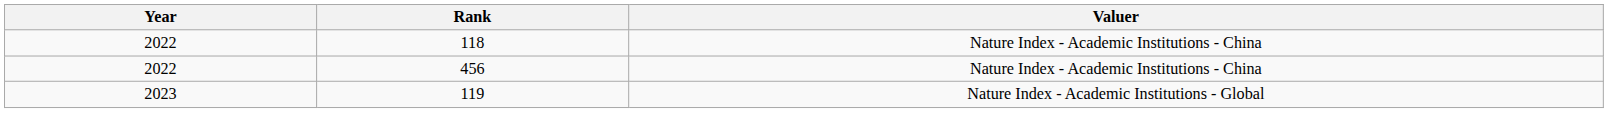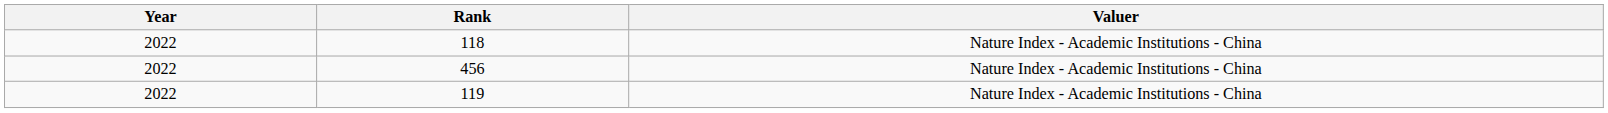119 | Year: 2023 -> 2022
119 | Valuer: Nature Index - Academic Institutions - Global -> Nature Index - Academic Institutions - China
